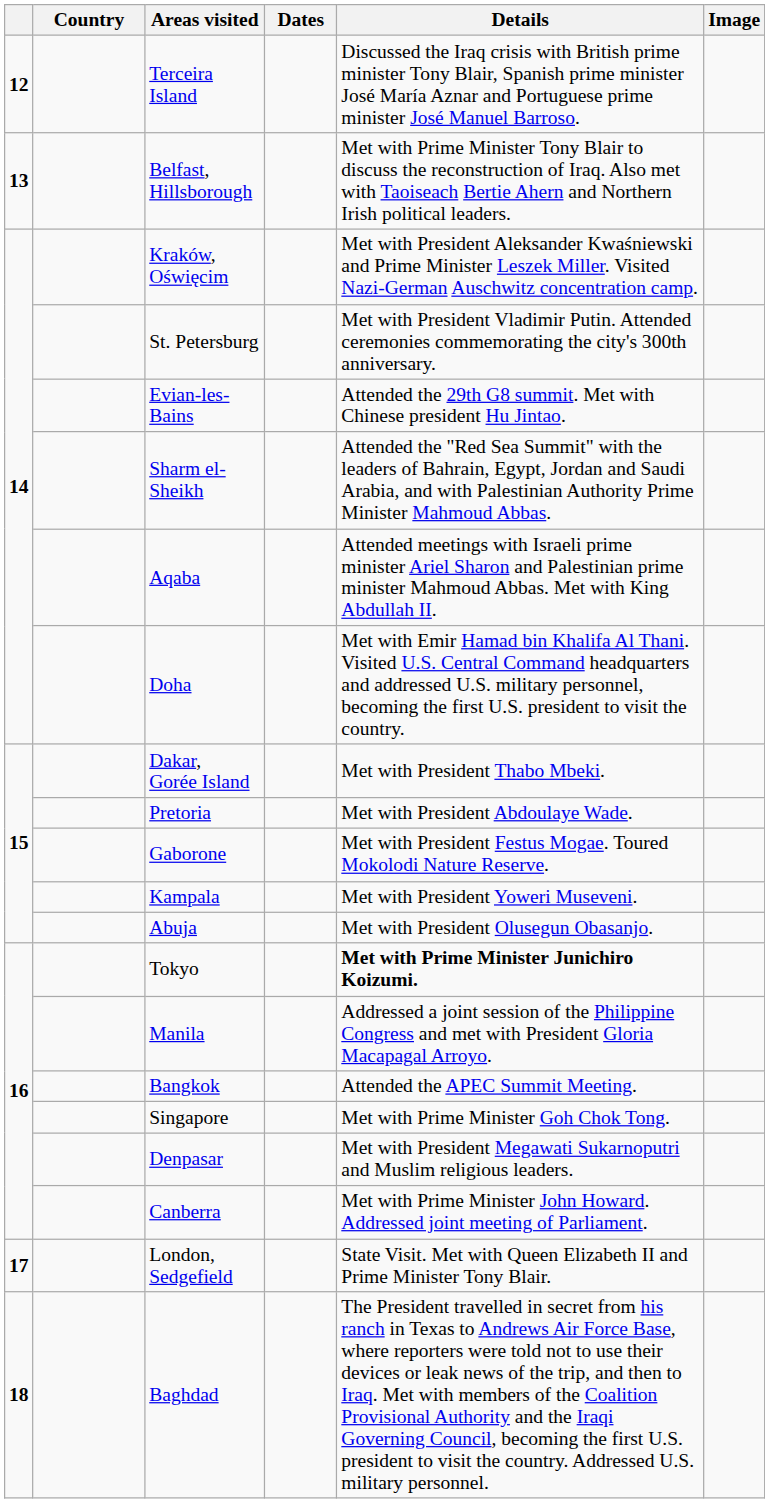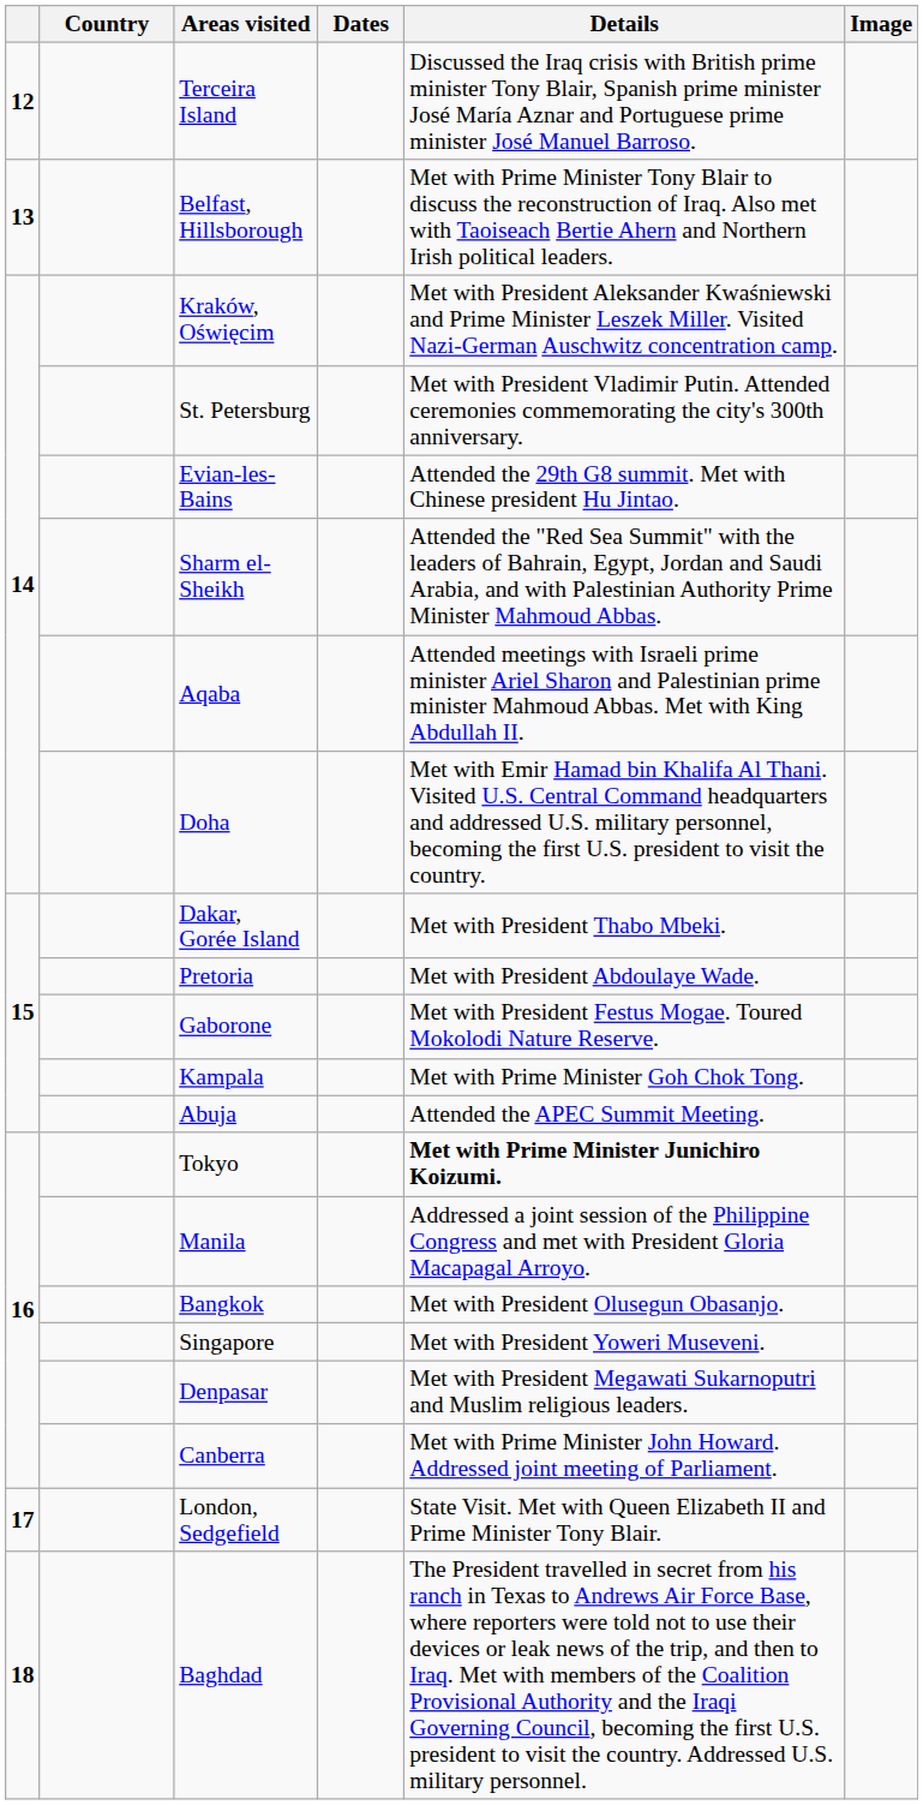Kampala | Details: Met with President Yoweri Museveni. -> Met with Prime Minister Goh Chok Tong.
Abuja | Details: Met with President Olusegun Obasanjo. -> Attended the APEC Summit Meeting.
Bangkok | Details: Attended the APEC Summit Meeting. -> Met with President Olusegun Obasanjo.
Singapore | Details: Met with Prime Minister Goh Chok Tong. -> Met with President Yoweri Museveni.
